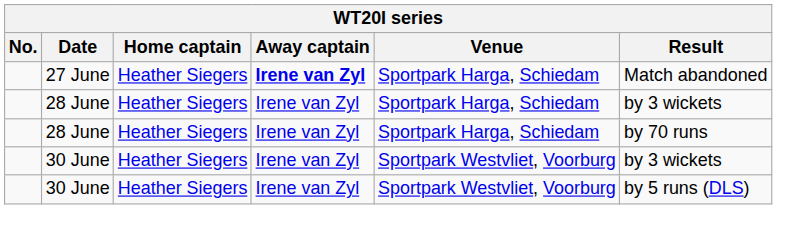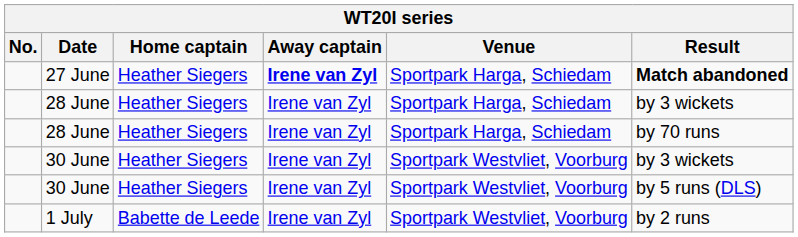27 June | Result: normal -> bold
+ row: 1 July | Babette de Leede | Irene van Zyl | Sportpark Westvliet, Voorburg | by 2 runs
